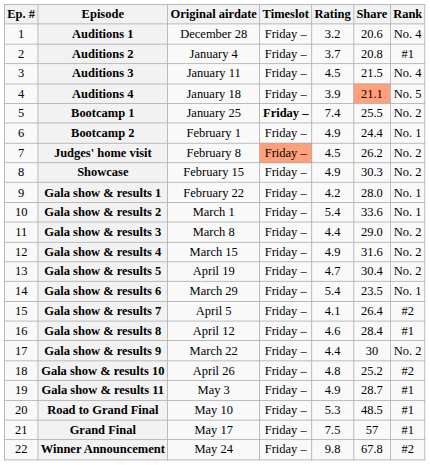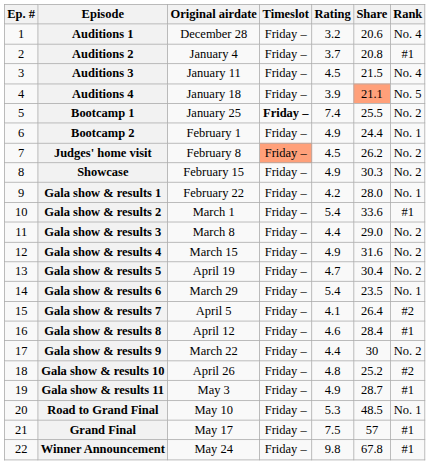Gala show & results 2 | Rank: No. 1 -> #1
Road to Grand Final | Rank: #1 -> No. 1
Winner Announcement | Rank: #2 -> #1
